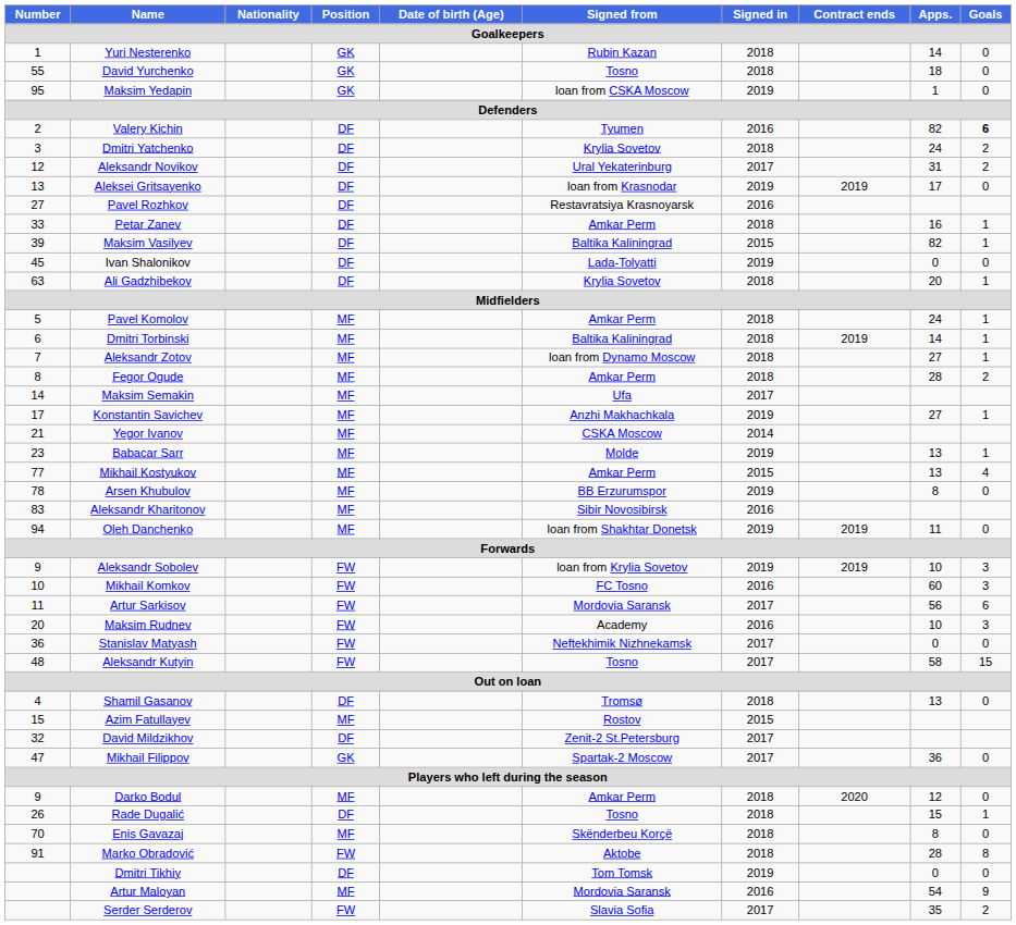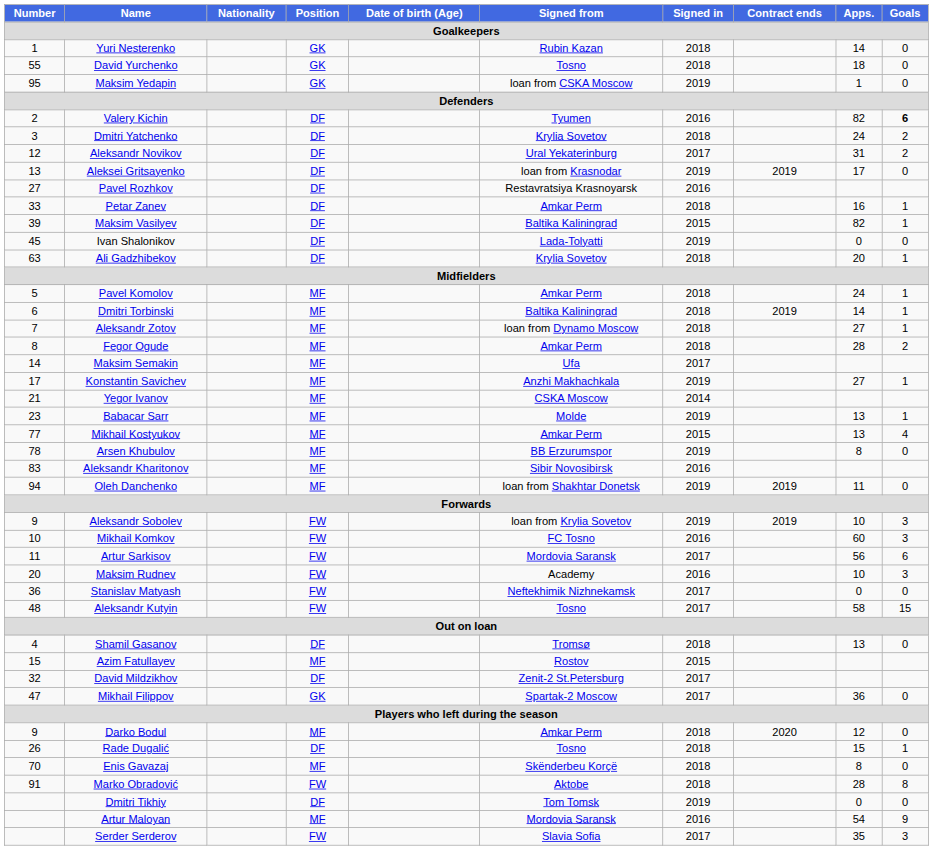Serder Serderov | Goals: 2 -> 3
